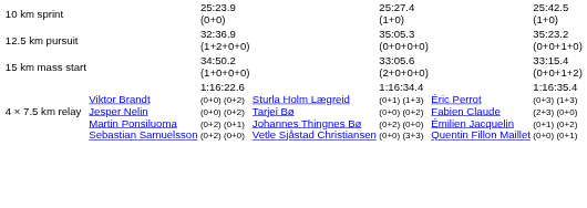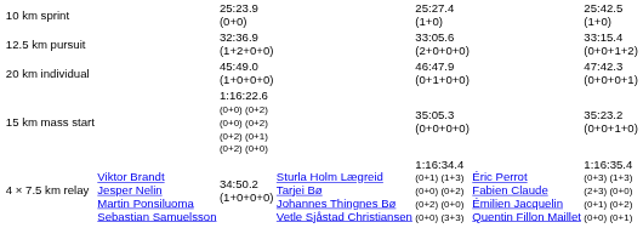12.5 km pursuit | column 5: 35:05.3 (0+0+0+0) -> 33:05.6 (2+0+0+0)
12.5 km pursuit | column 7: 35:23.2 (0+0+1+0) -> 33:15.4 (0+0+1+2)
+ row: 20 km individual | 45:49.0 (1+0+0+0) | 46:47.9 (0+1+0+0) | 47:42.3 (0+0+0+1)
15 km mass start | column 3: 34:50.2 (1+0+0+0) -> 1:16:22.6 (0+0) (0+2) (0+0) (0+2) (0+2) (0+1) (0+2) (0+0)
15 km mass start | column 5: 33:05.6 (2+0+0+0) -> 35:05.3 (0+0+0+0)
15 km mass start | column 7: 33:15.4 (0+0+1+2) -> 35:23.2 (0+0+1+0)
4 × 7.5 km relay | column 3: 1:16:22.6 (0+0) (0+2) (0+0) (0+2) (0+2) (0+1) (0+2) (0+0) -> 34:50.2 (1+0+0+0)
